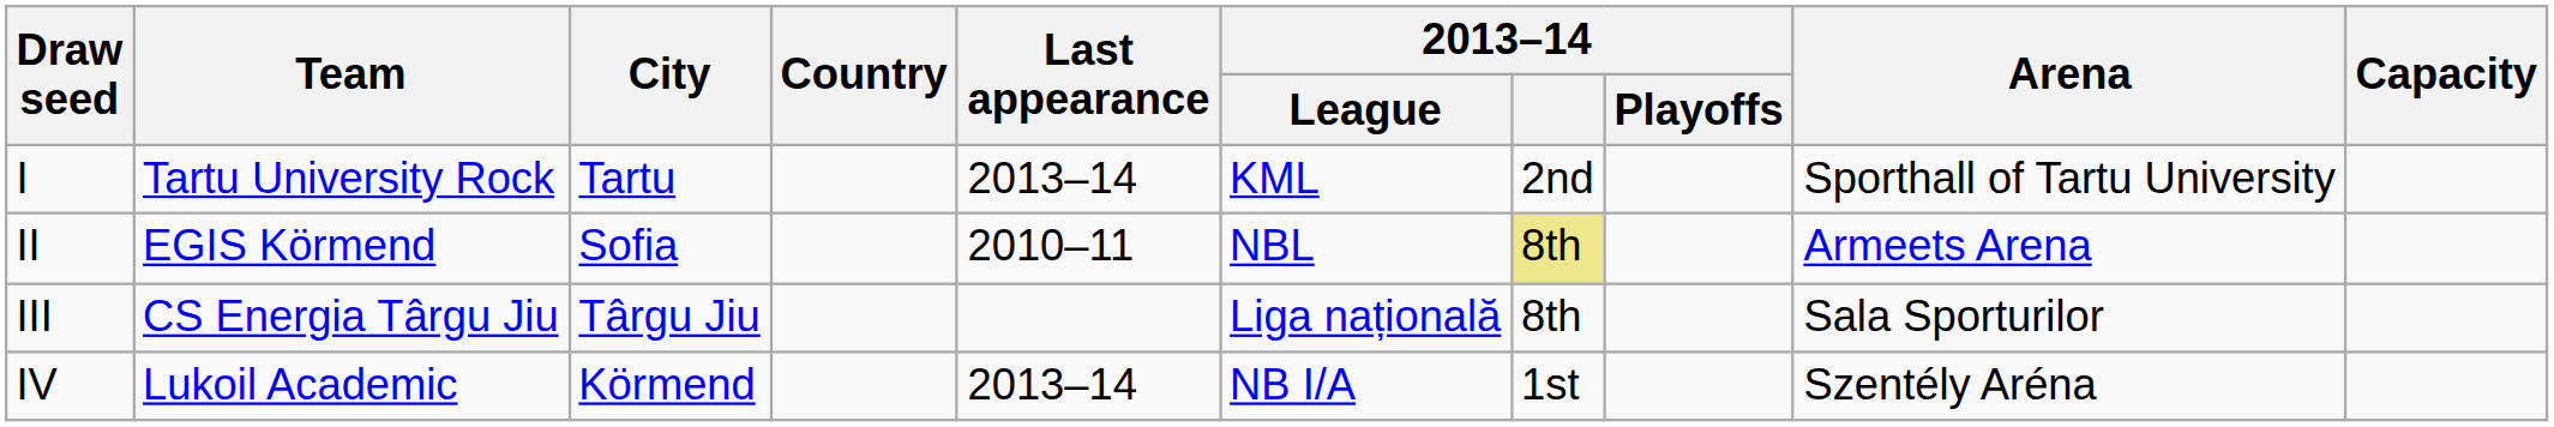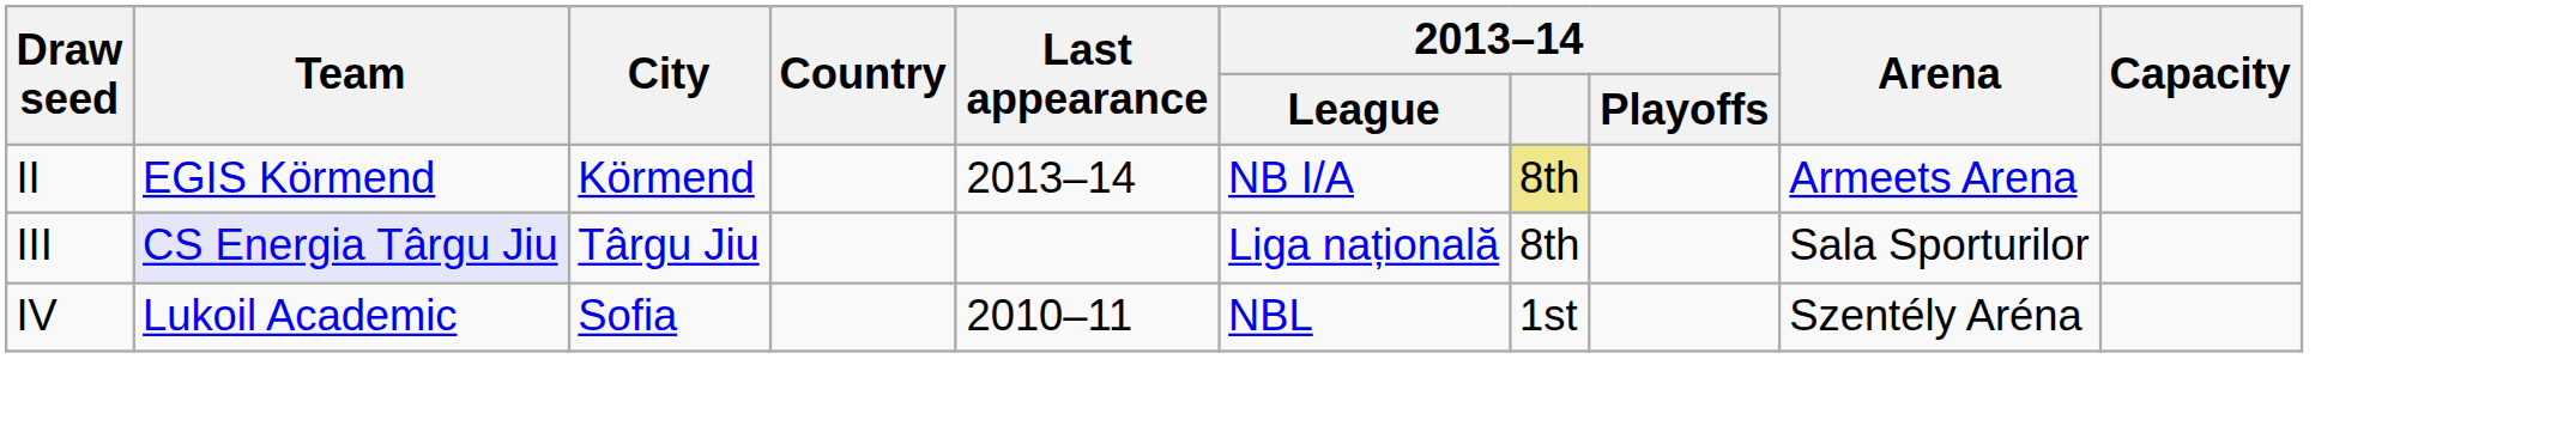- row: I | Tartu University Rock | Tartu | 2013–14 | KML | 2nd | Sporthall of Tartu University
II | City: Sofia -> Körmend
II | Last appearance: 2010–11 -> 2013–14
II | 2013–14 / League: NBL -> NB I/A
III | Team: no background -> lavender background
IV | City: Körmend -> Sofia
IV | Last appearance: 2013–14 -> 2010–11
IV | 2013–14 / League: NB I/A -> NBL
